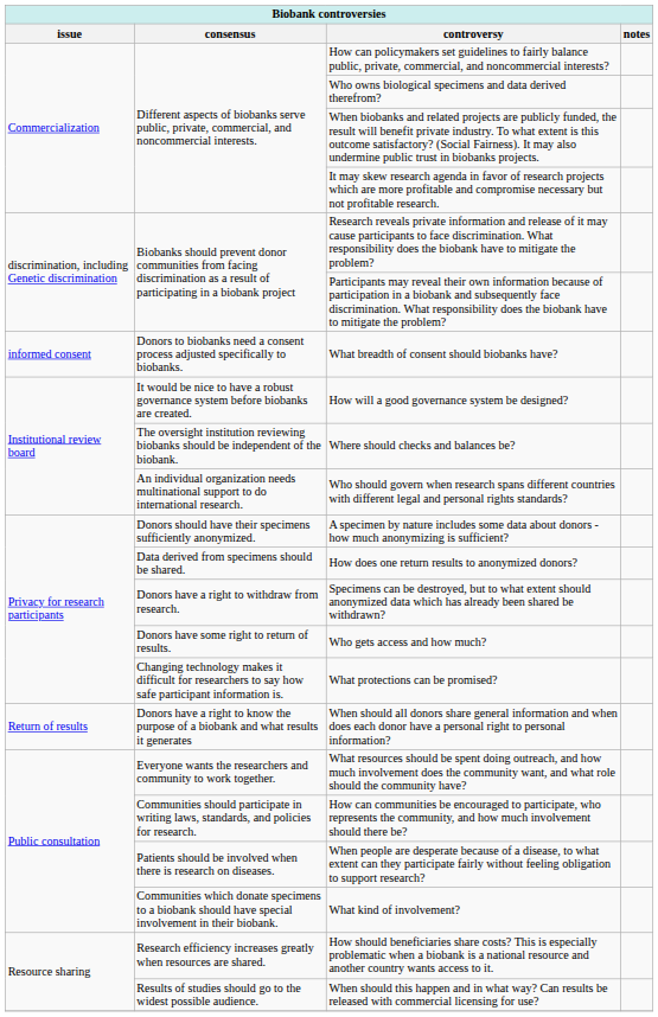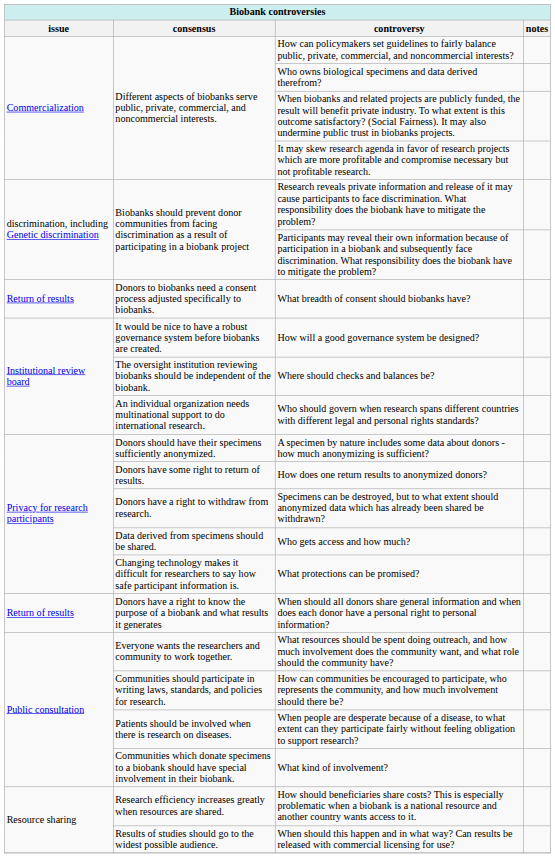What breadth of consent should biobanks have? | issue: informed consent -> Return of results
How does one return results to anonymized donors? | consensus: Data derived from specimens should be shared. -> Donors have some right to return of results.
Who gets access and how much? | consensus: Donors have some right to return of results. -> Data derived from specimens should be shared.
